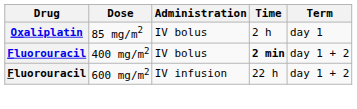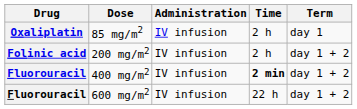85 mg/m2 | Administration: IV bolus -> IV infusion
+ row: Folinic acid | 200 mg/m2 | IV infusion | 2 h | day 1 + 2
400 mg/m2 | Administration: IV bolus -> IV infusion
